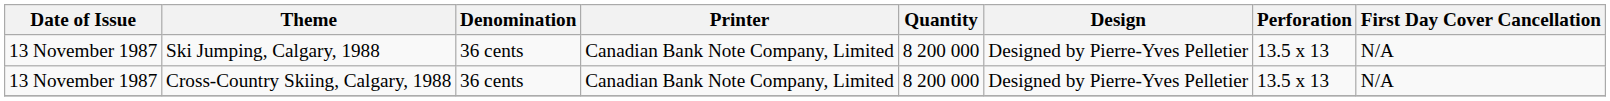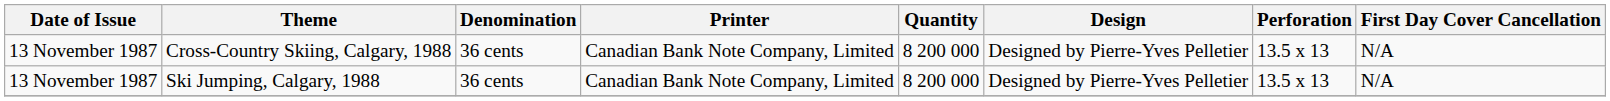rows swapped: Ski Jumping, Calgary, 1988 <-> Cross-Country Skiing, Calgary, 1988
